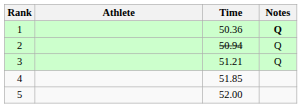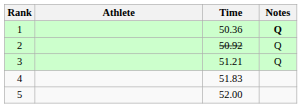2 | Time: 50.94 -> 50.92
4 | Time: 51.85 -> 51.83
